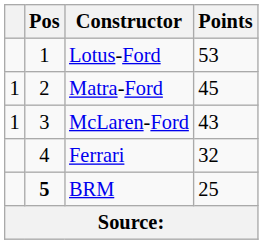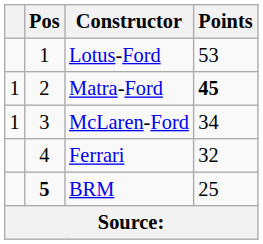Matra-Ford | Points: normal -> bold
McLaren-Ford | Points: 43 -> 34
